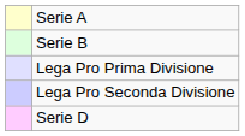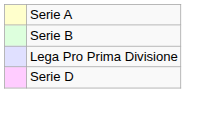- row: Lega Pro Seconda Divisione
